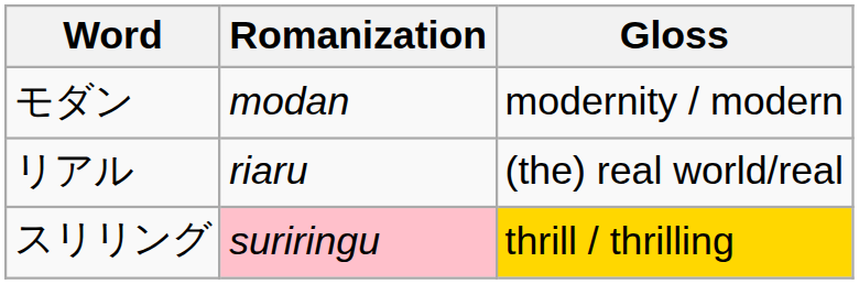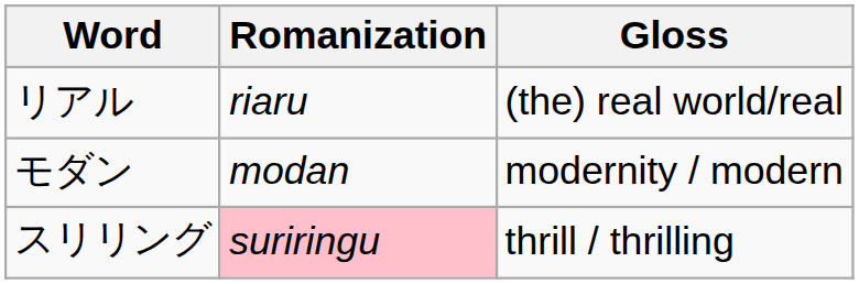rows swapped: リアル <-> モダン
スリリング | Gloss: gold background -> no background
